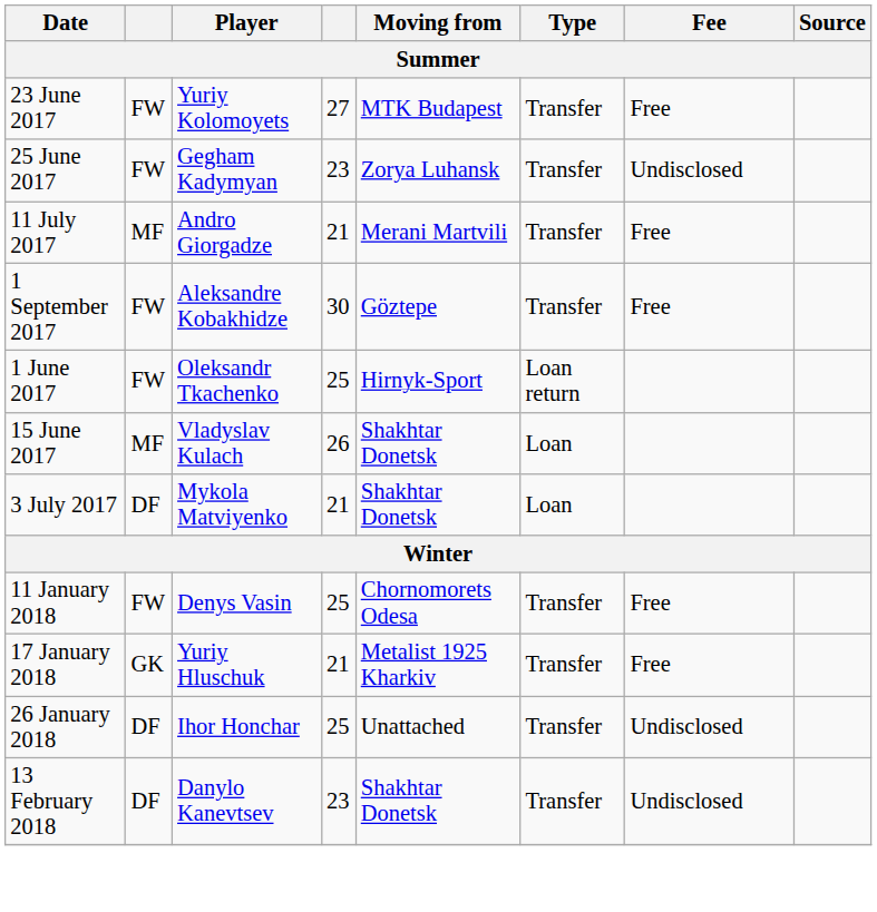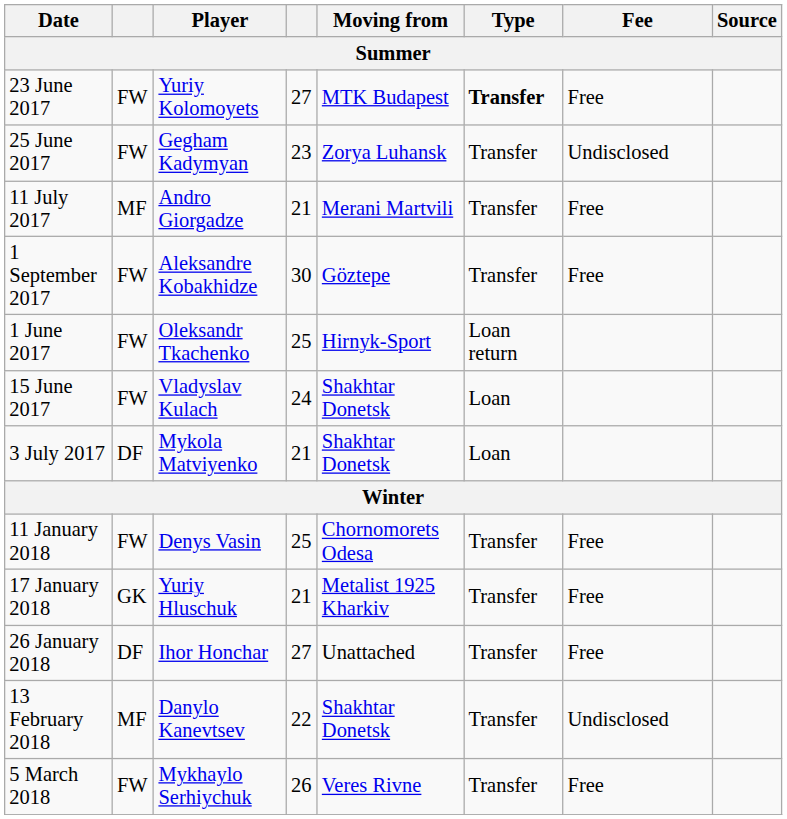23 June 2017 | Type: normal -> bold
15 June 2017 | column 2: MF -> FW
15 June 2017 | column 4: 26 -> 24
26 January 2018 | column 4: 25 -> 27
26 January 2018 | Fee: Undisclosed -> Free
13 February 2018 | column 2: DF -> MF
13 February 2018 | column 4: 23 -> 22
+ row: 5 March 2018 | FW | Mykhaylo Serhiychuk | 26 | Veres Rivne | Transfer | Free
